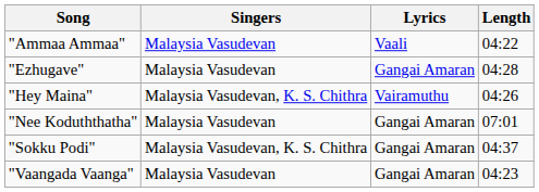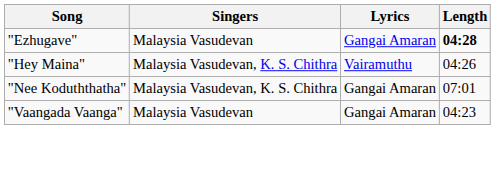- row: "Ammaa Ammaa" | Malaysia Vasudevan | Vaali | 04:22
"Ezhugave" | Length: normal -> bold
"Nee Koduththatha" | Singers: Malaysia Vasudevan -> Malaysia Vasudevan, K. S. Chithra
- row: "Sokku Podi" | Malaysia Vasudevan, K. S. Chithra | Gangai Amaran | 04:37
